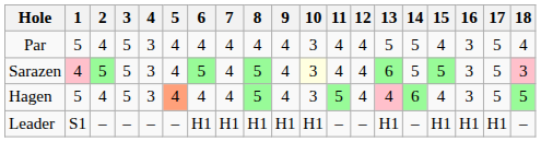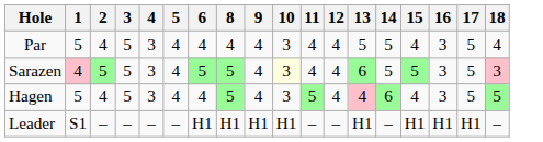- column: 7 | 4 | 4 | 4 | H1
Hagen | 5: lightsalmon background -> no background
